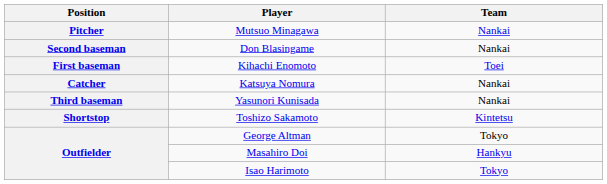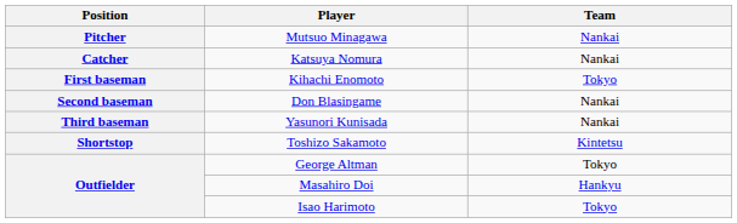rows swapped: Katsuya Nomura <-> Don Blasingame
Kihachi Enomoto | Team: Toei -> Tokyo
